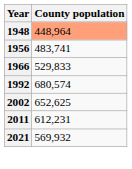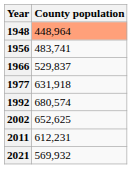1966 | County population: 529,833 -> 529,837
+ row: 1977 | 631,918
